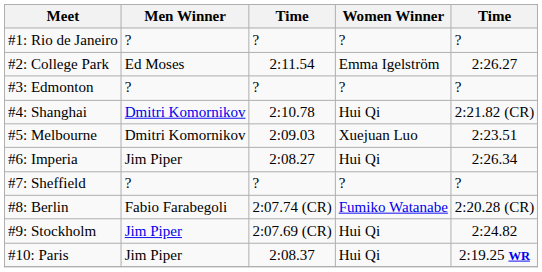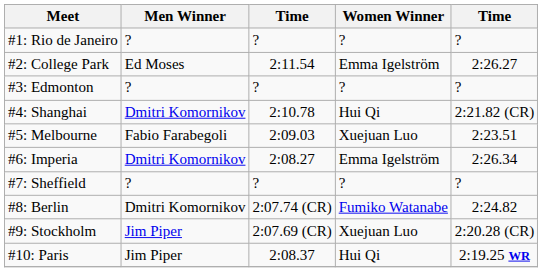#5: Melbourne | Men Winner: Dmitri Komornikov -> Fabio Farabegoli
#6: Imperia | Men Winner: Jim Piper -> Dmitri Komornikov
#6: Imperia | Women Winner: Hui Qi -> Emma Igelström
#8: Berlin | Men Winner: Fabio Farabegoli -> Dmitri Komornikov
#8: Berlin | column 5: 2:20.28 (CR) -> 2:24.82
#9: Stockholm | Women Winner: Hui Qi -> Xuejuan Luo
#9: Stockholm | column 5: 2:24.82 -> 2:20.28 (CR)
